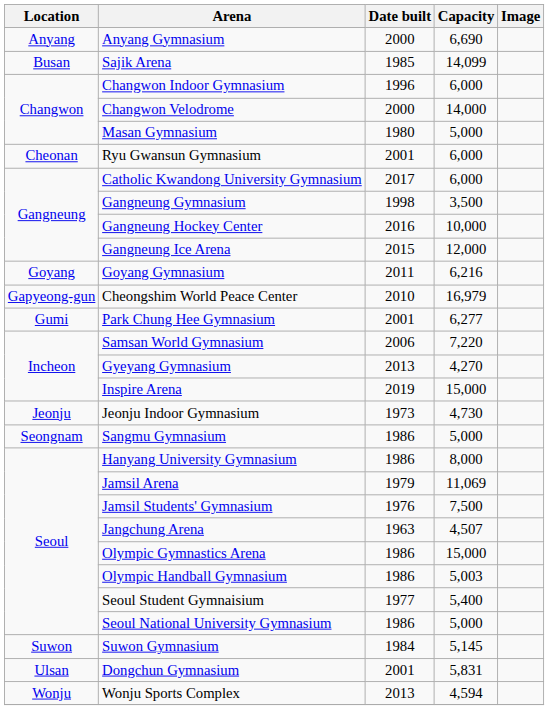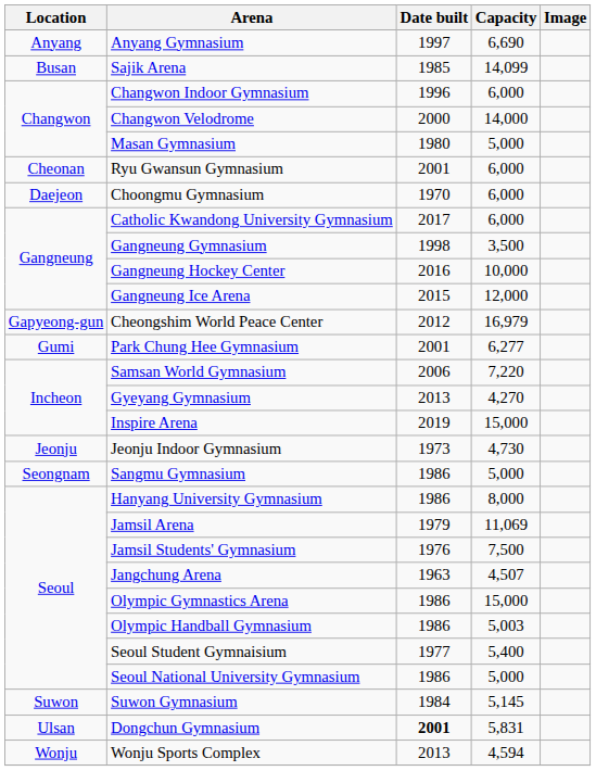Anyang Gymnasium | Date built: 2000 -> 1997
+ row: Daejeon | Choongmu Gymnasium | 1970 | 6,000
- row: Goyang | Goyang Gymnasium | 2011 | 6,216
Cheongshim World Peace Center | Date built: 2010 -> 2012
Dongchun Gymnasium | Date built: normal -> bold
